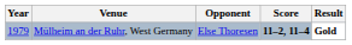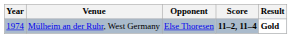Mülheim an der Ruhr, West Germany | Year: 1979 -> 1974
